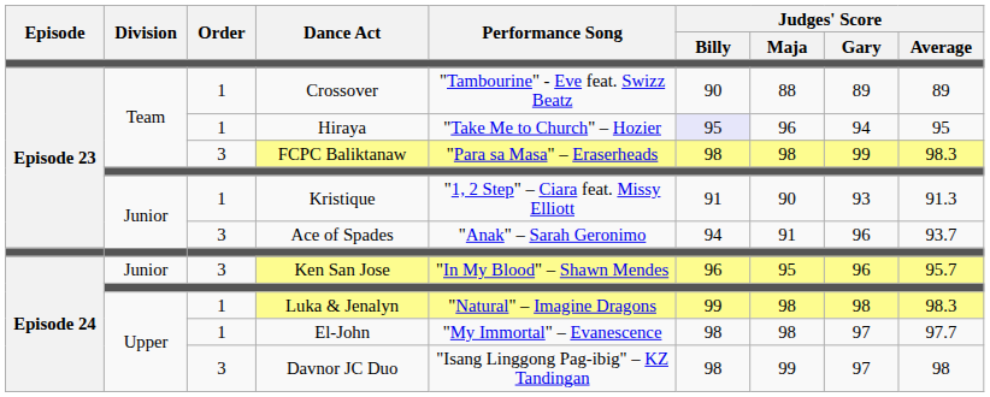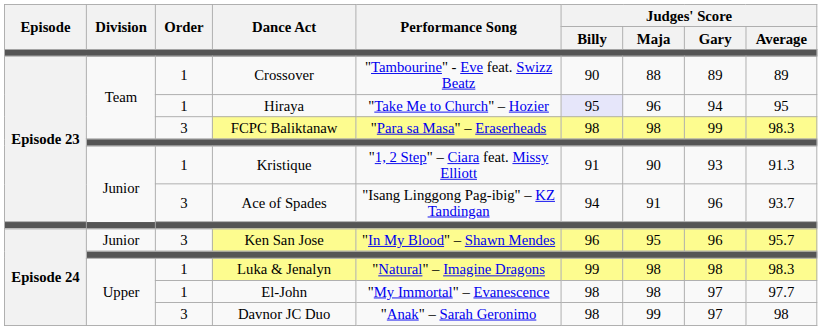Ace of Spades | Performance Song: "Anak" – Sarah Geronimo -> "Isang Linggong Pag-ibig" – KZ Tandingan
Davnor JC Duo | Performance Song: "Isang Linggong Pag-ibig" – KZ Tandingan -> "Anak" – Sarah Geronimo
